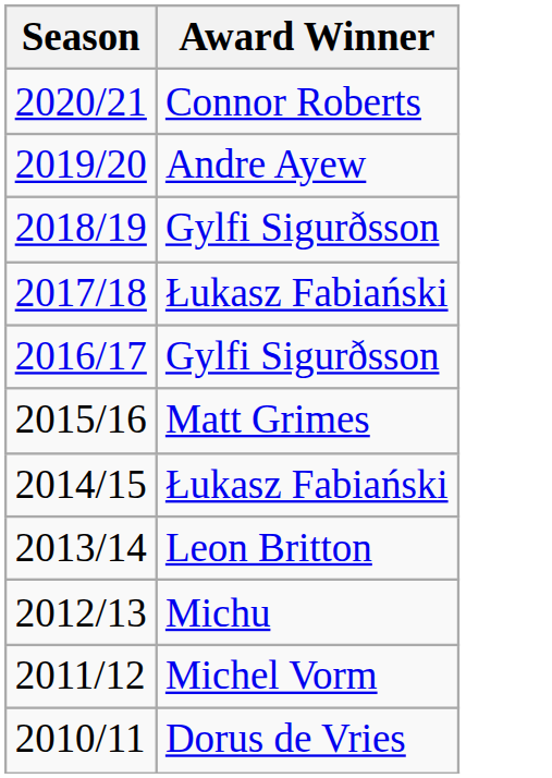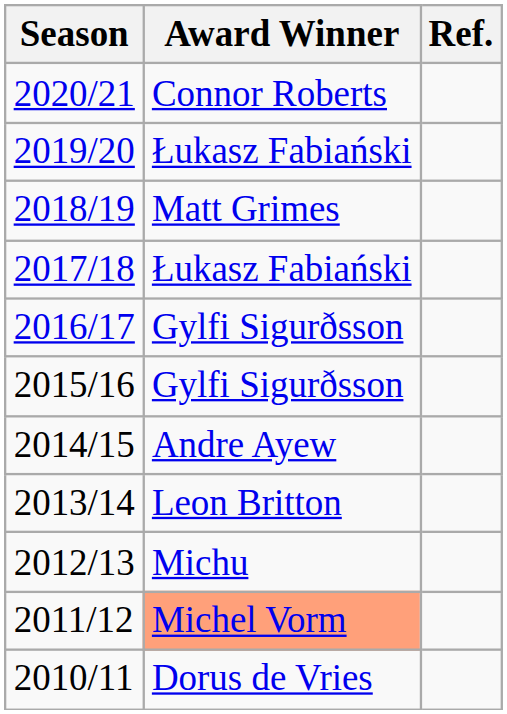+ column: Ref.
2019/20 | Award Winner: Andre Ayew -> Łukasz Fabiański
2018/19 | Award Winner: Gylfi Sigurðsson -> Matt Grimes
2015/16 | Award Winner: Matt Grimes -> Gylfi Sigurðsson
2014/15 | Award Winner: Łukasz Fabiański -> Andre Ayew
2011/12 | Award Winner: no background -> lightsalmon background
